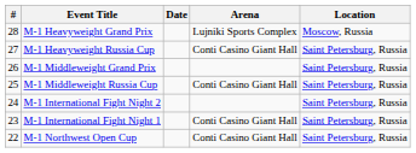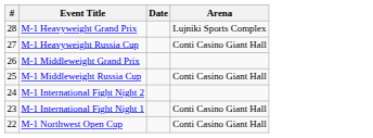- column: Location | Moscow, Russia | Saint Petersburg, Russia | Saint Petersburg, Russia | Saint Petersburg, Russia | Saint Petersburg, Russia | Saint Petersburg, Russia | Saint Petersburg, Russia
